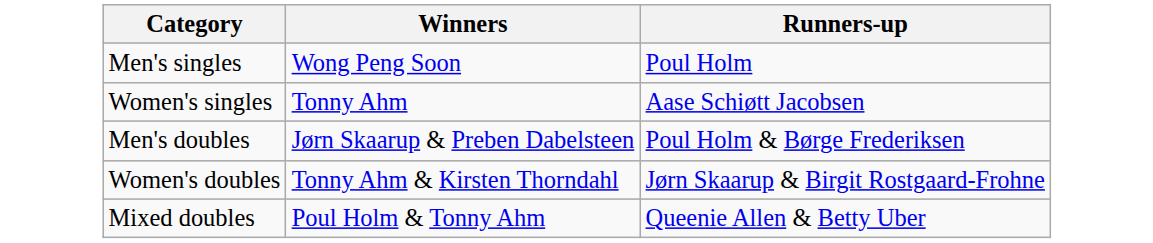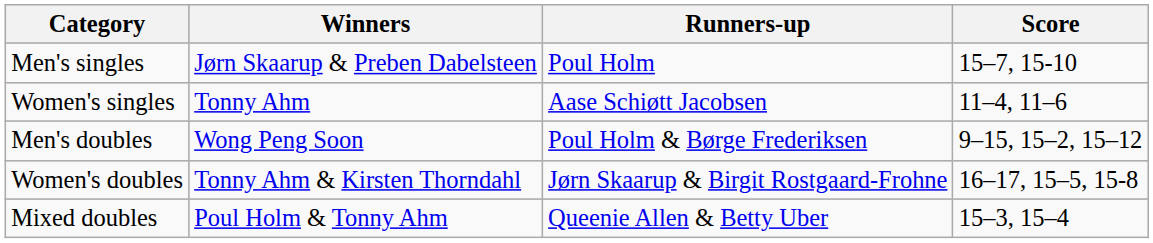+ column: Score | 15–7, 15-10 | 11–4, 11–6 | 9–15, 15–2, 15–12 | 16–17, 15–5, 15-8 | 15–3, 15–4
Men's singles | Winners: Wong Peng Soon -> Jørn Skaarup & Preben Dabelsteen
Men's doubles | Winners: Jørn Skaarup & Preben Dabelsteen -> Wong Peng Soon
